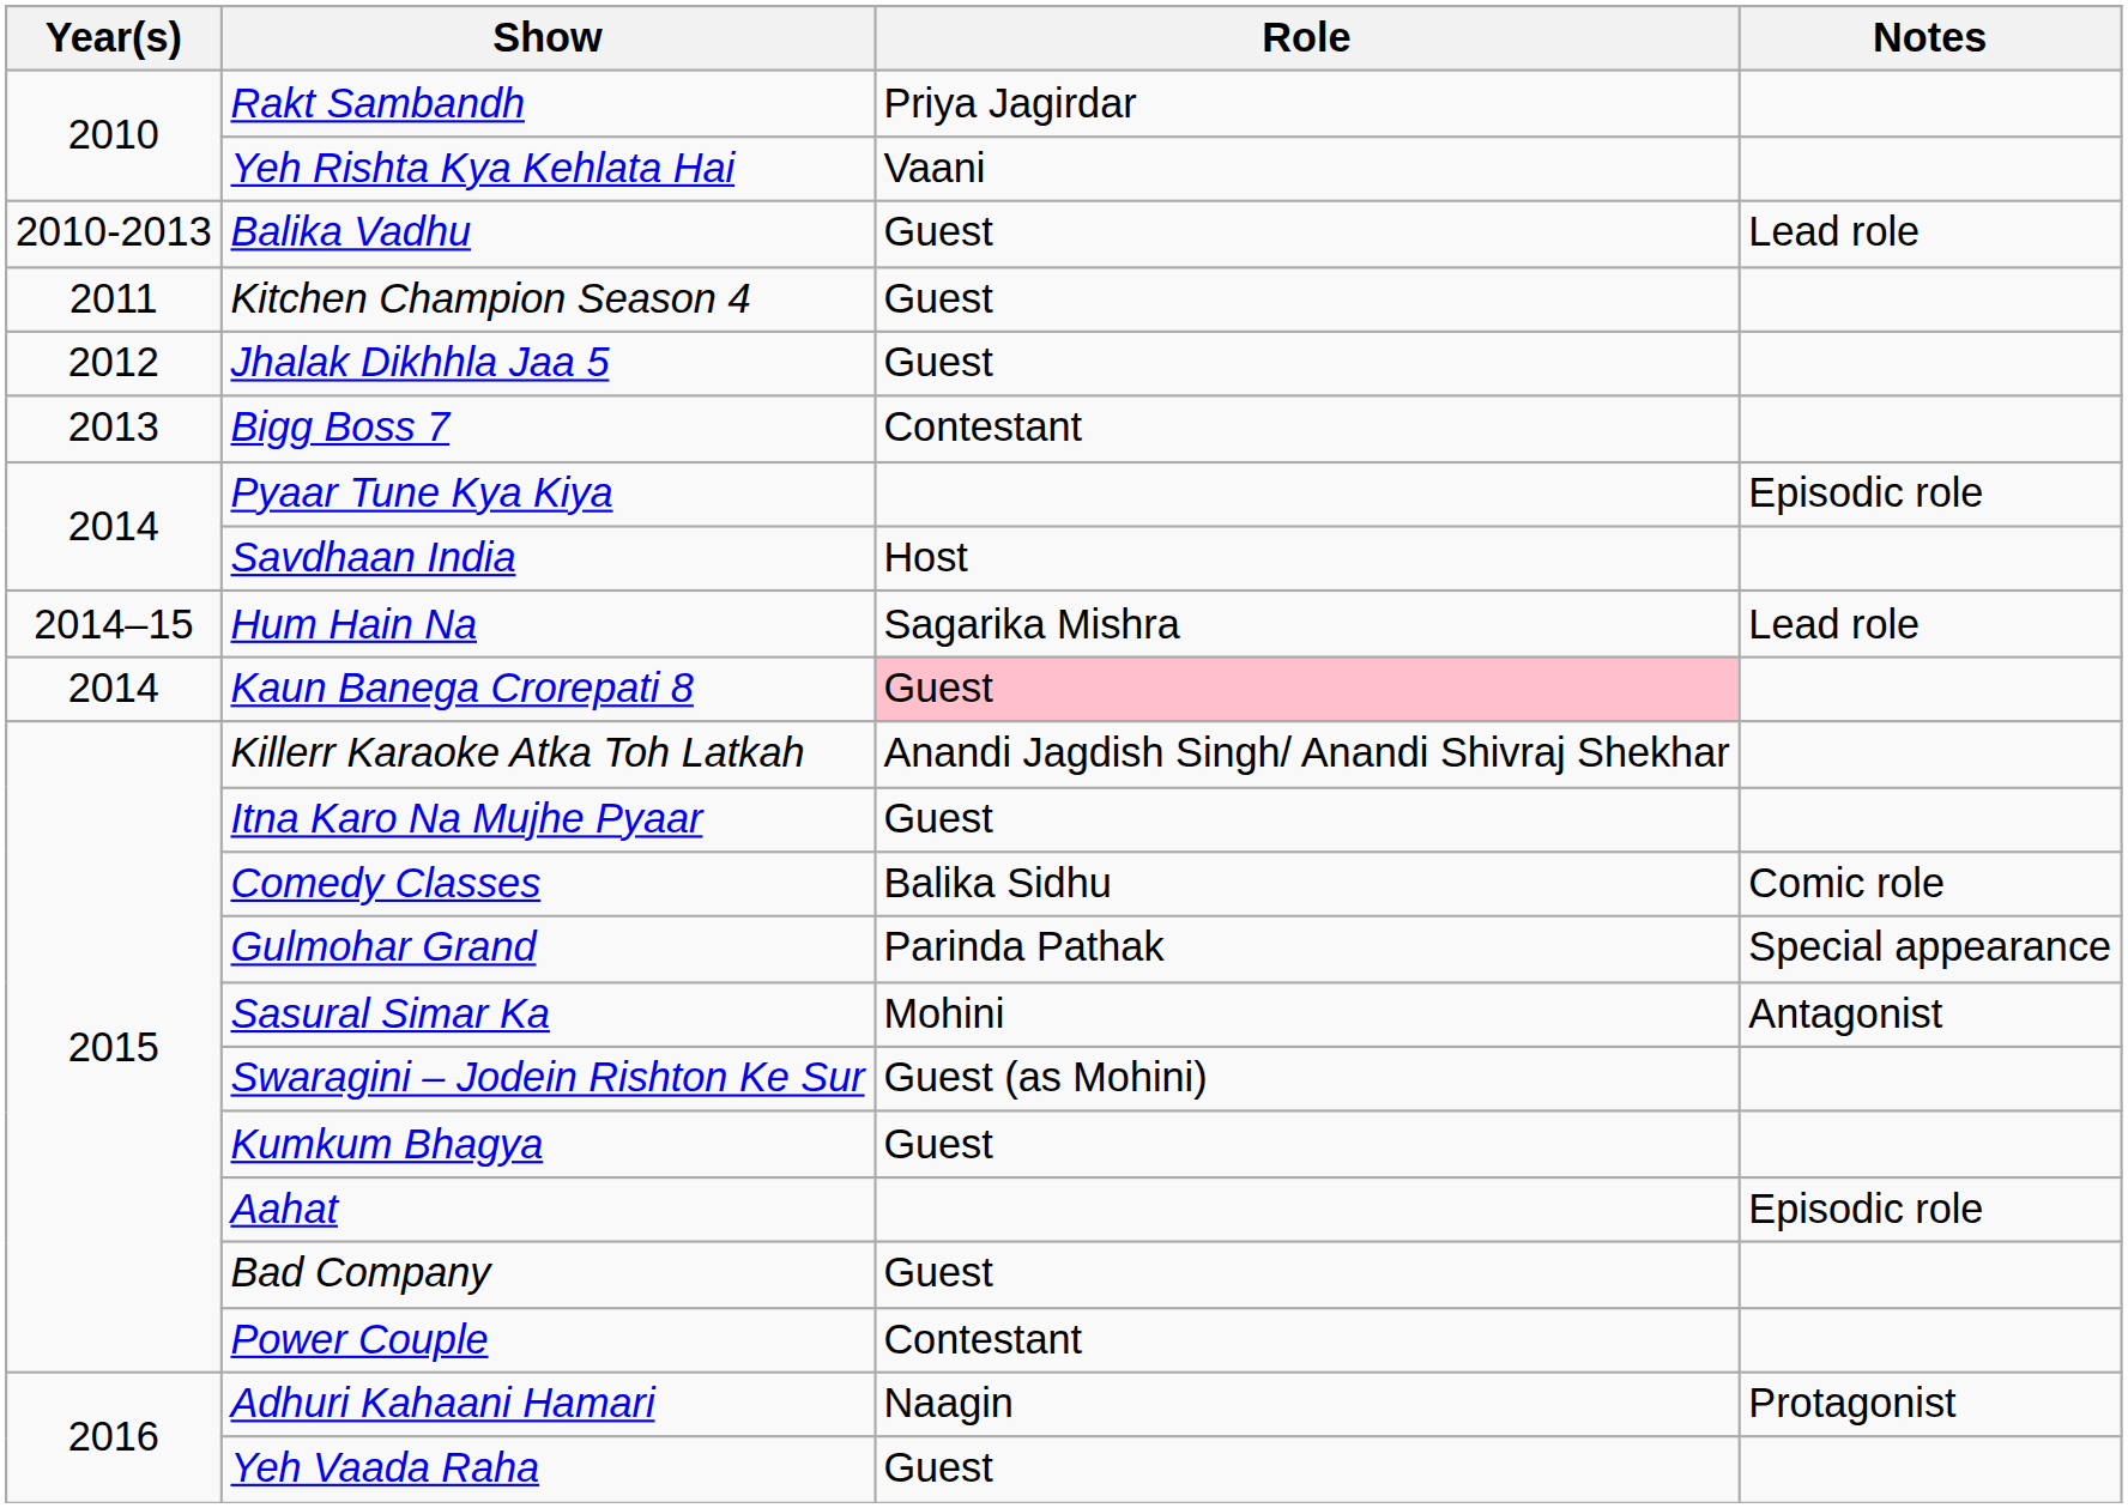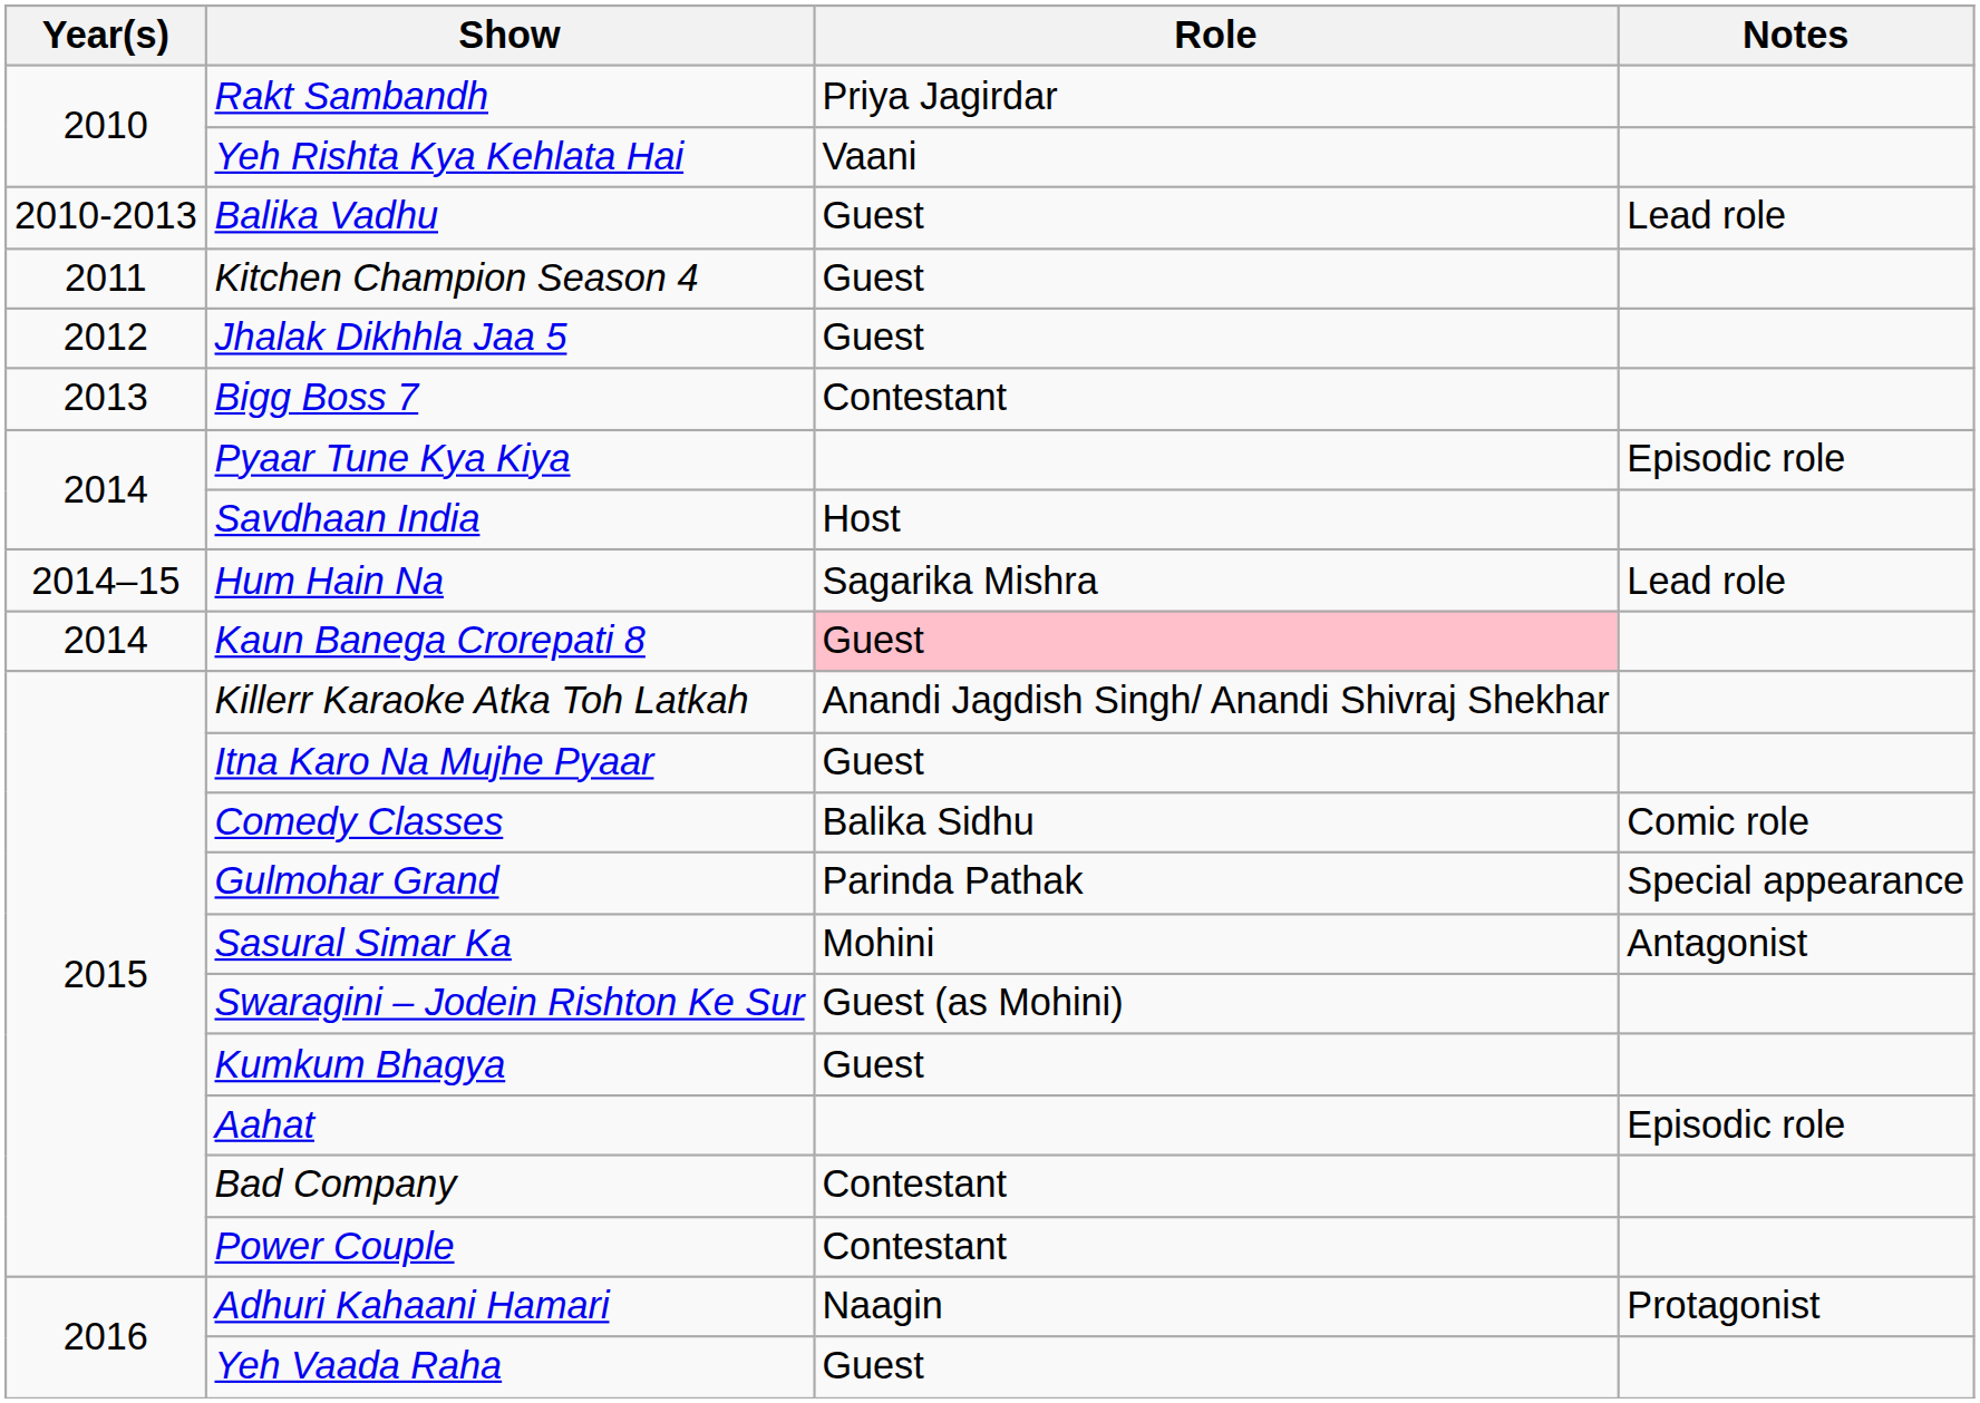Bad Company | Role: Guest -> Contestant
